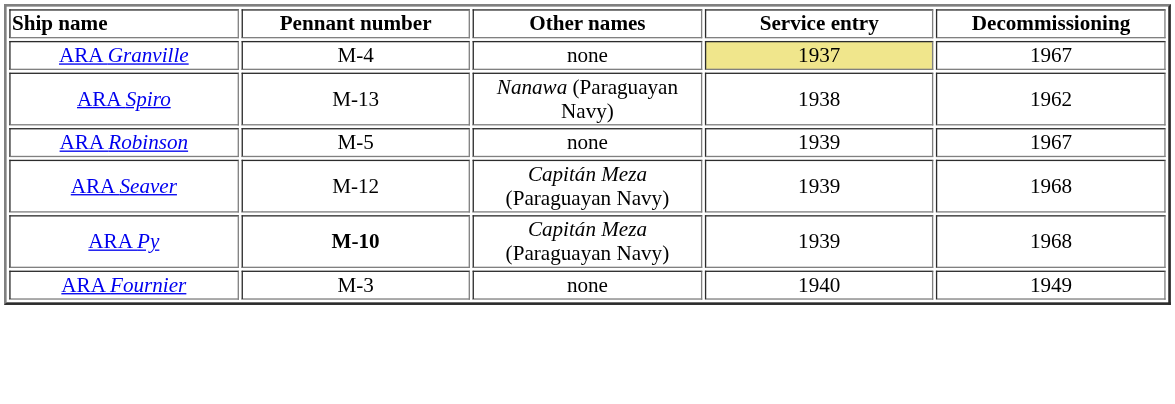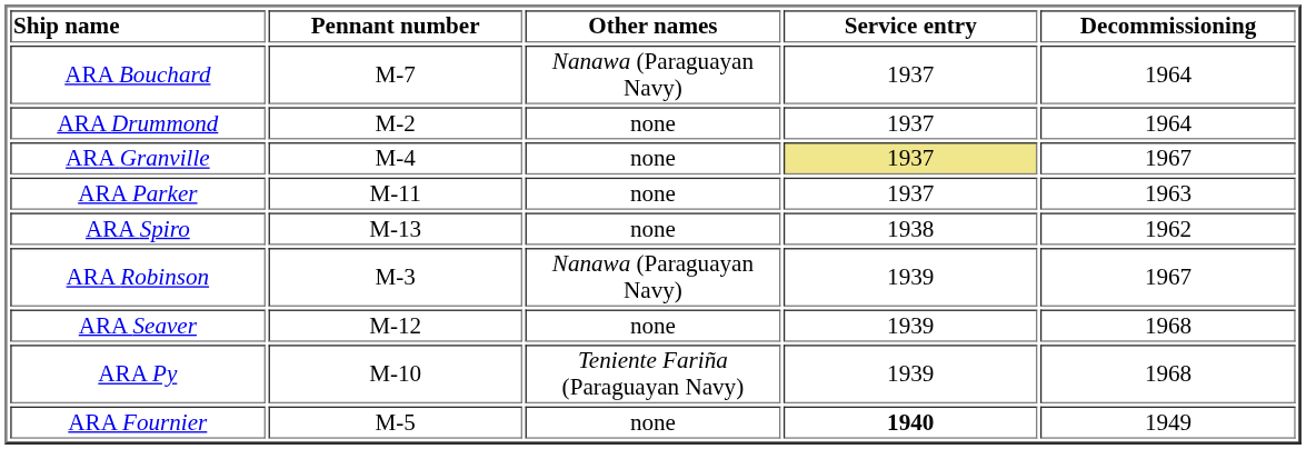+ row: ARA Bouchard | M-7 | Nanawa (Paraguayan Navy) | 1937 | 1964
+ row: ARA Drummond | M-2 | none | 1937 | 1964
+ row: ARA Parker | M-11 | none | 1937 | 1963
ARA Spiro | Other names: Nanawa (Paraguayan Navy) -> none
ARA Robinson | Pennant number: M-5 -> M-3
ARA Robinson | Other names: none -> Nanawa (Paraguayan Navy)
ARA Seaver | Other names: Capitán Meza (Paraguayan Navy) -> none
ARA Py | Pennant number: bold -> normal
ARA Py | Other names: Capitán Meza (Paraguayan Navy) -> Teniente Fariña (Paraguayan Navy)
ARA Fournier | Pennant number: M-3 -> M-5
ARA Fournier | Service entry: normal -> bold
